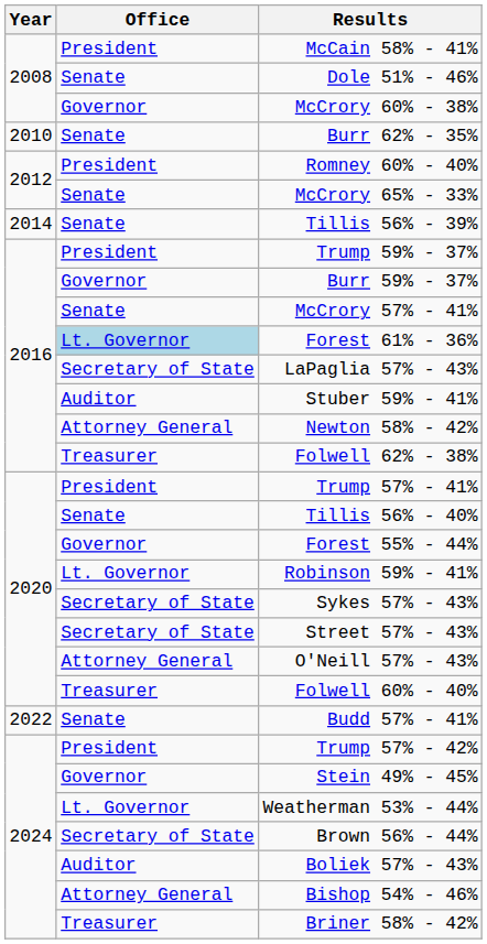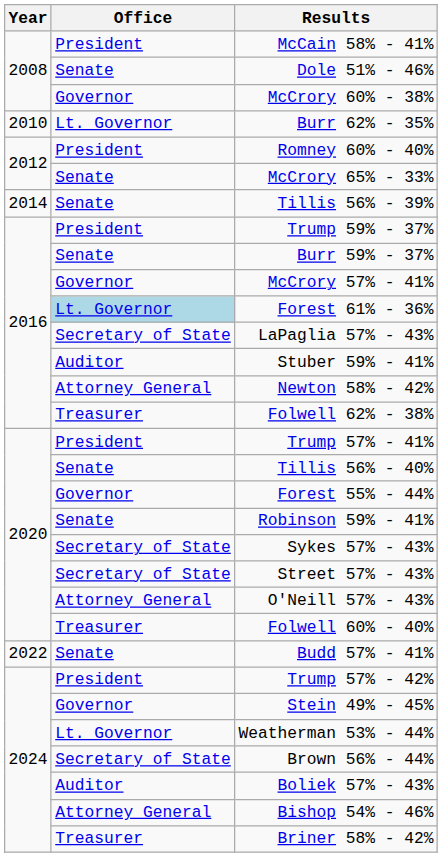Burr 62% - 35% | Office: Senate -> Lt. Governor
Burr 59% - 37% | Office: Governor -> Senate
McCrory 57% - 41% | Office: Senate -> Governor
Robinson 59% - 41% | Office: Lt. Governor -> Senate
